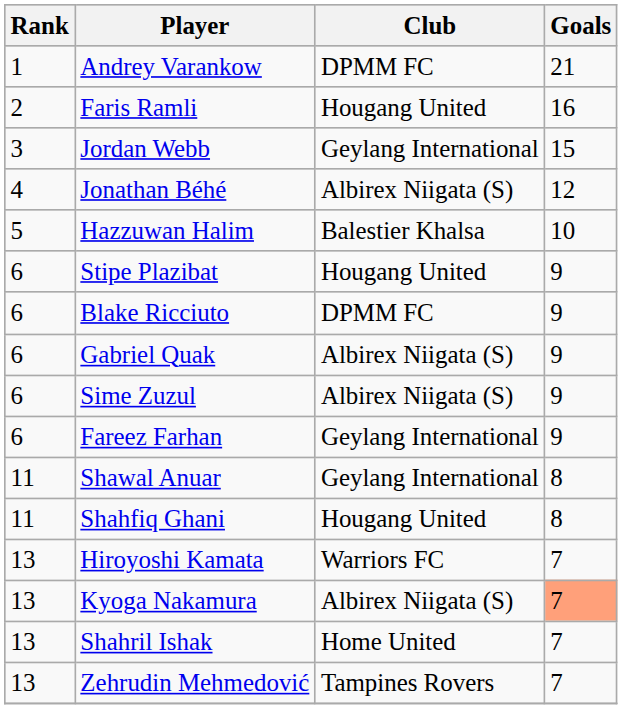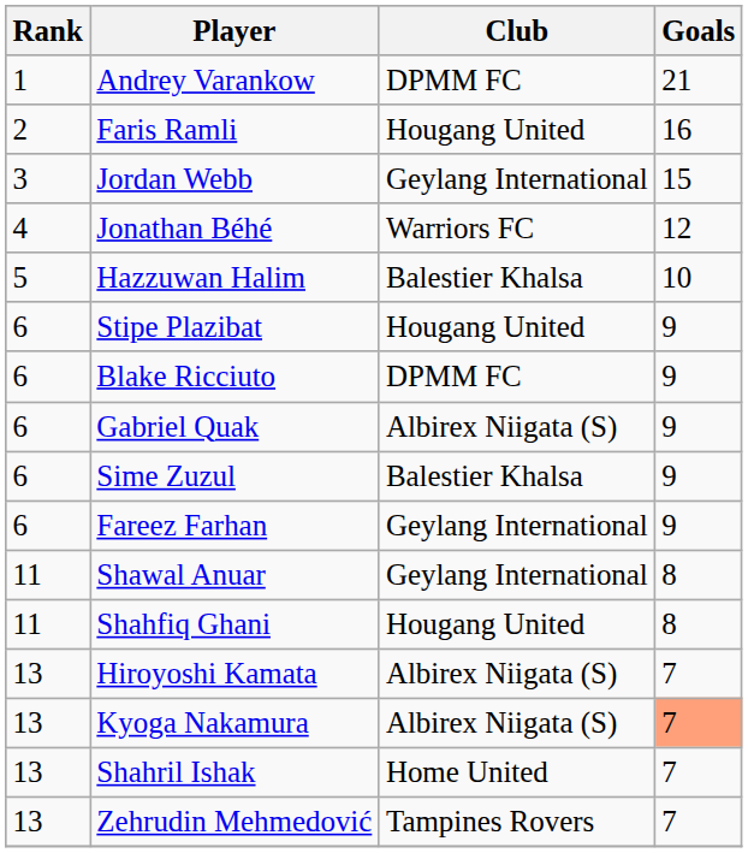Jonathan Béhé | Club: Albirex Niigata (S) -> Warriors FC
Sime Zuzul | Club: Albirex Niigata (S) -> Balestier Khalsa
Hiroyoshi Kamata | Club: Warriors FC -> Albirex Niigata (S)
